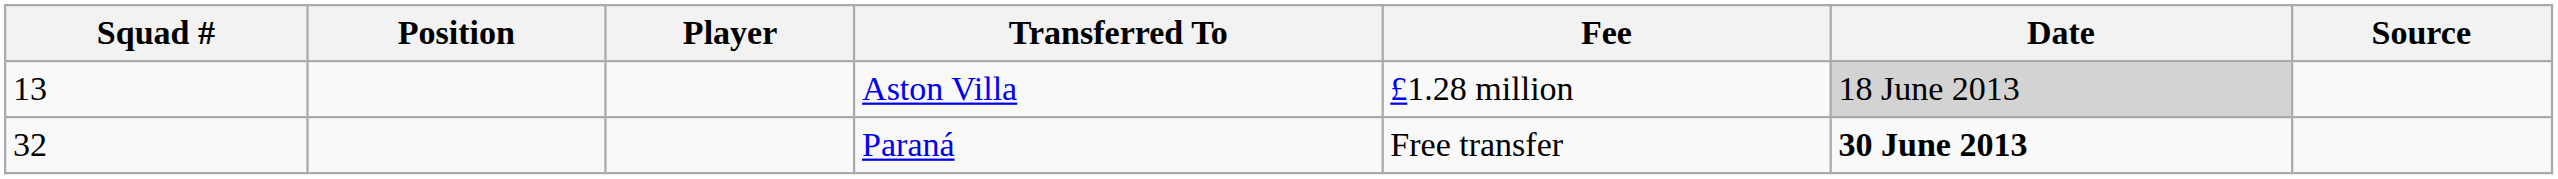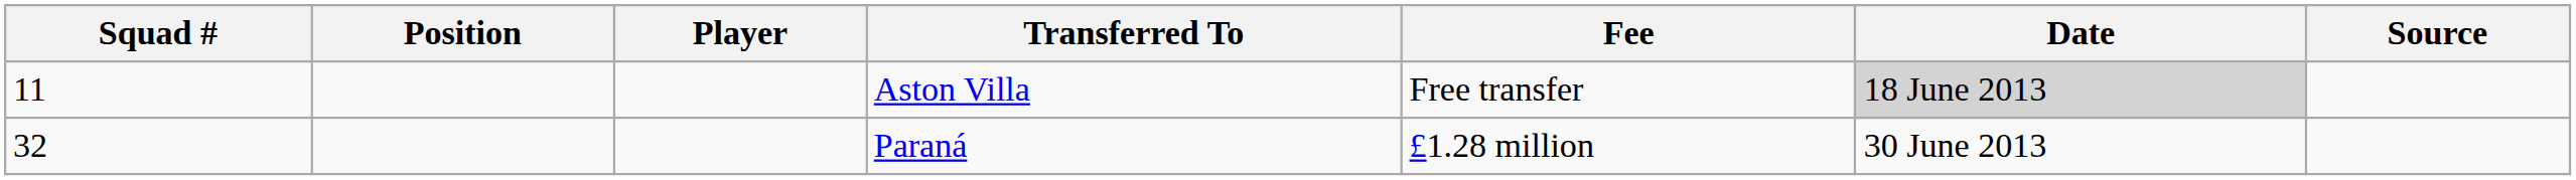Aston Villa | Squad #: 13 -> 11
Aston Villa | Fee: £1.28 million -> Free transfer
Paraná | Fee: Free transfer -> £1.28 million
Paraná | Date: bold -> normal
